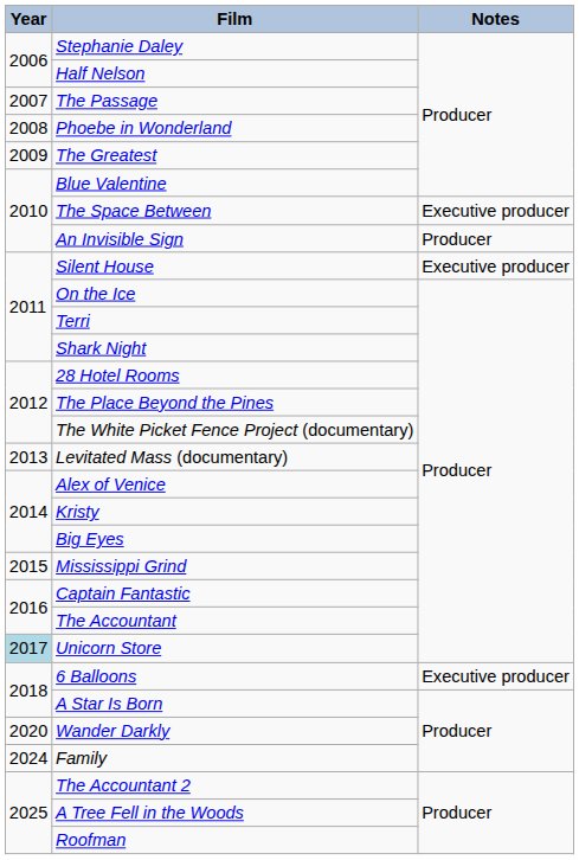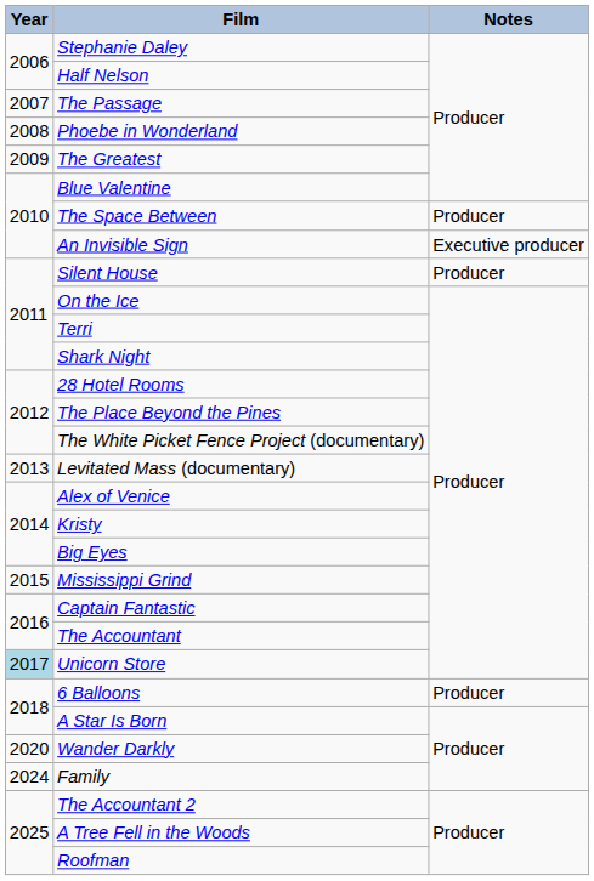The Space Between | Notes: Executive producer -> Producer
An Invisible Sign | Notes: Producer -> Executive producer
Silent House | Notes: Executive producer -> Producer
6 Balloons | Notes: Executive producer -> Producer
